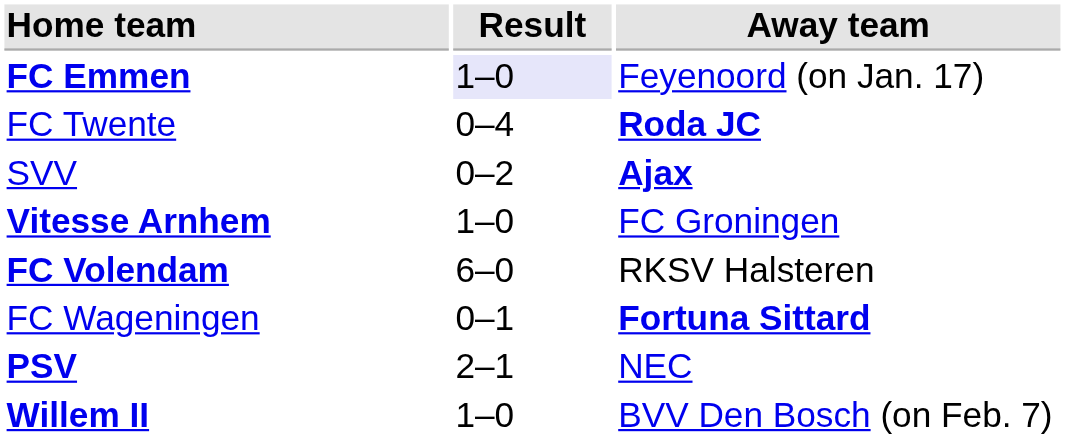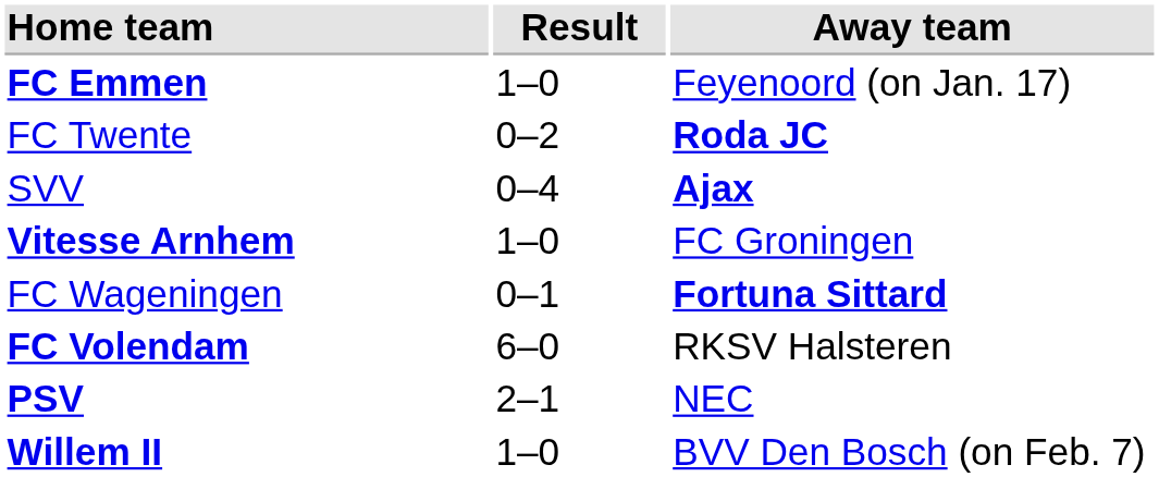FC Emmen | Result: lavender background -> no background
FC Twente | Result: 0–4 -> 0–2
SVV | Result: 0–2 -> 0–4
rows swapped: FC Volendam <-> FC Wageningen
